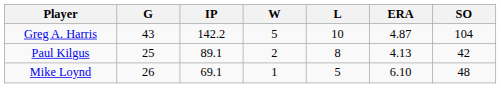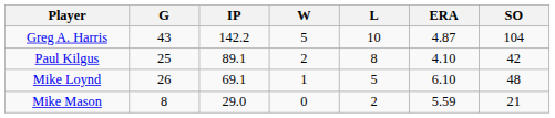Paul Kilgus | ERA: 4.13 -> 4.10
+ row: Mike Mason | 8 | 29.0 | 0 | 2 | 5.59 | 21
